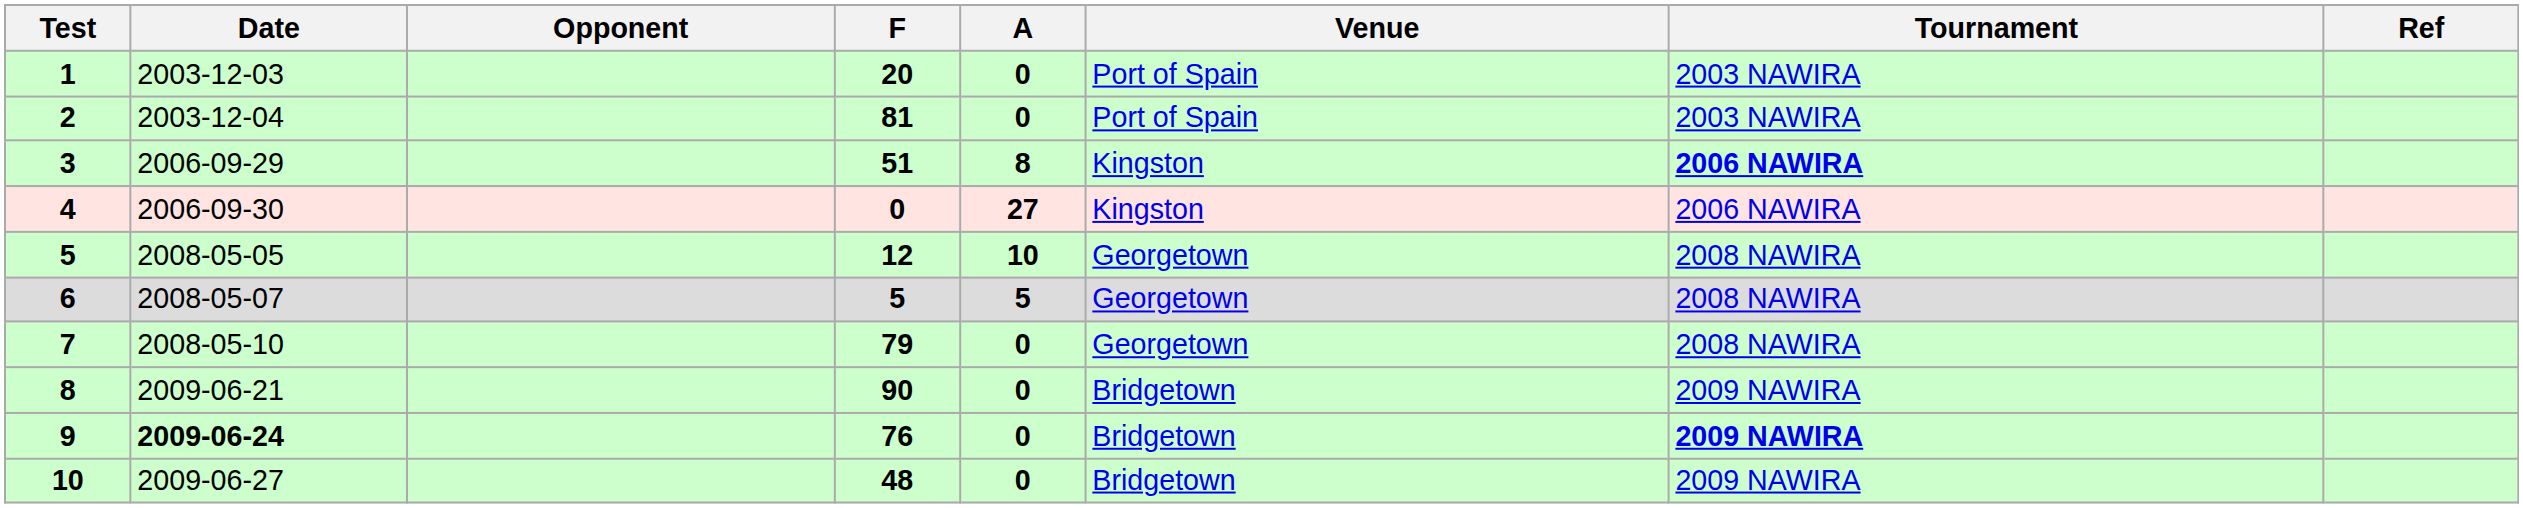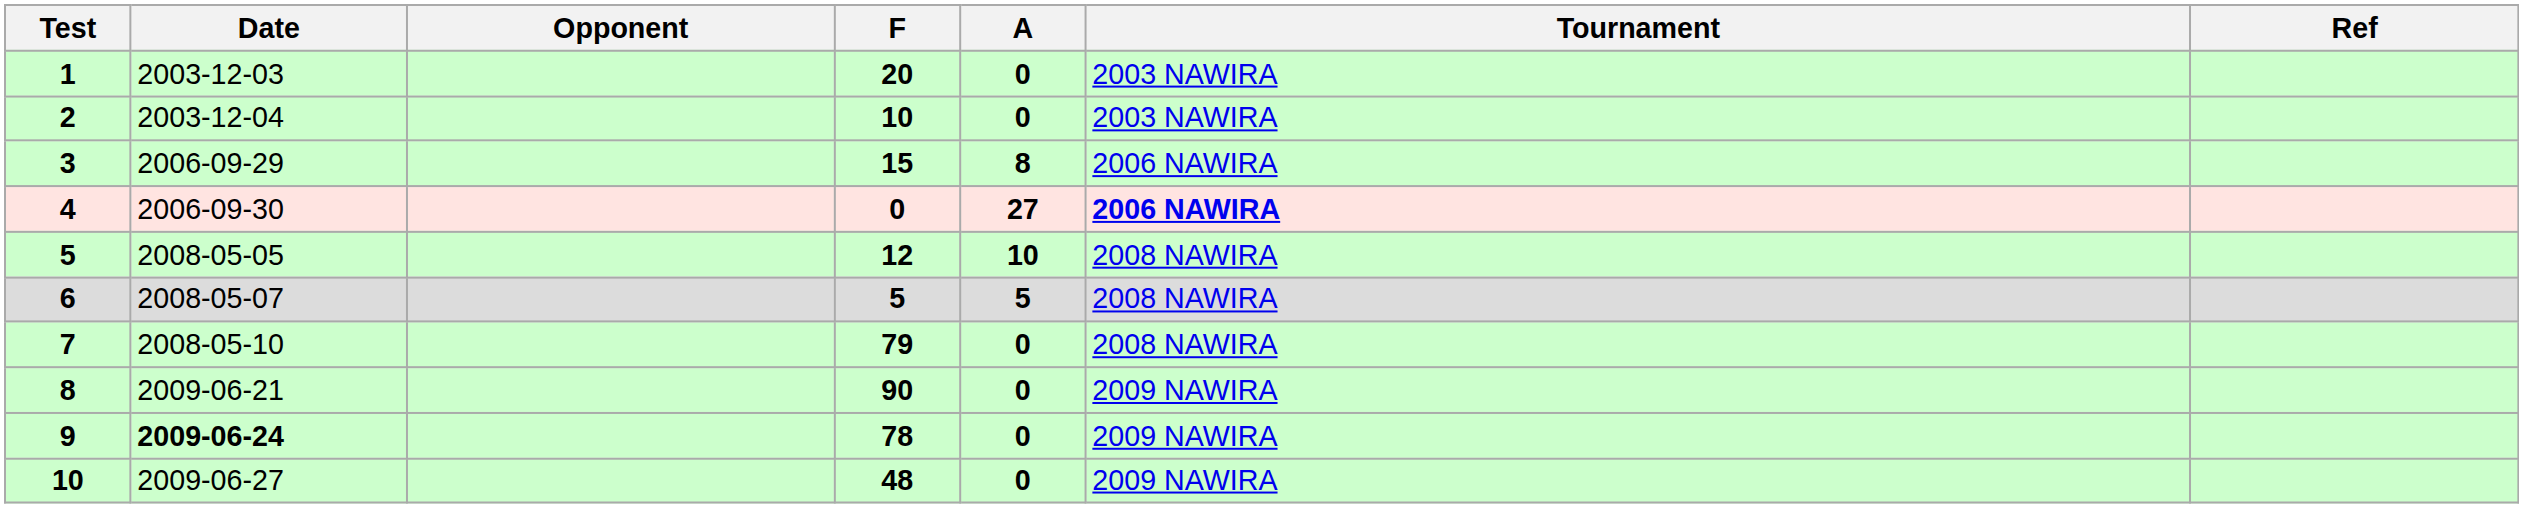- column: Venue | Port of Spain | Port of Spain | Kingston | Kingston | Georgetown | Georgetown | Georgetown | Bridgetown | Bridgetown | Bridgetown
2 | F: 81 -> 10
3 | F: 51 -> 15
3 | Tournament: bold -> normal
4 | Tournament: normal -> bold
9 | F: 76 -> 78
9 | Tournament: bold -> normal
